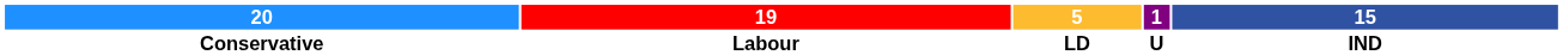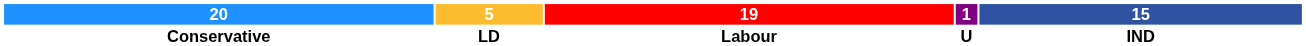columns swapped: 19 <-> 5
